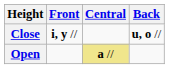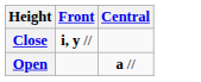- column: Back | u, o //
Open | Central: khaki background -> no background
